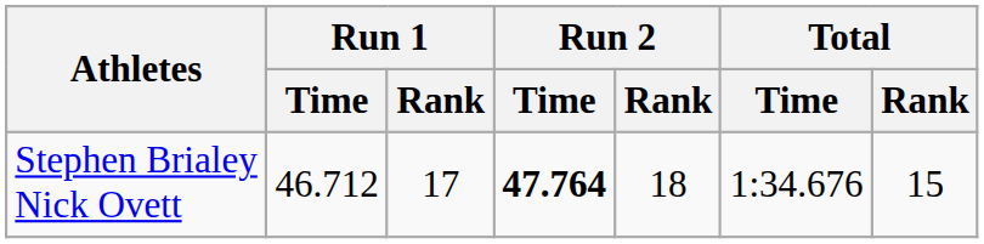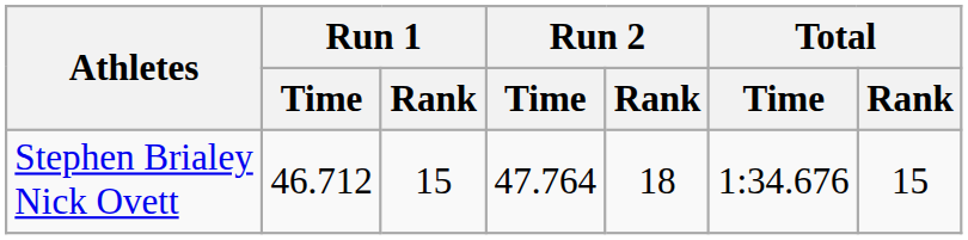Stephen Brialey Nick Ovett | Run 1 / Rank: 17 -> 15
Stephen Brialey Nick Ovett | Run 2 / Time: bold -> normal
